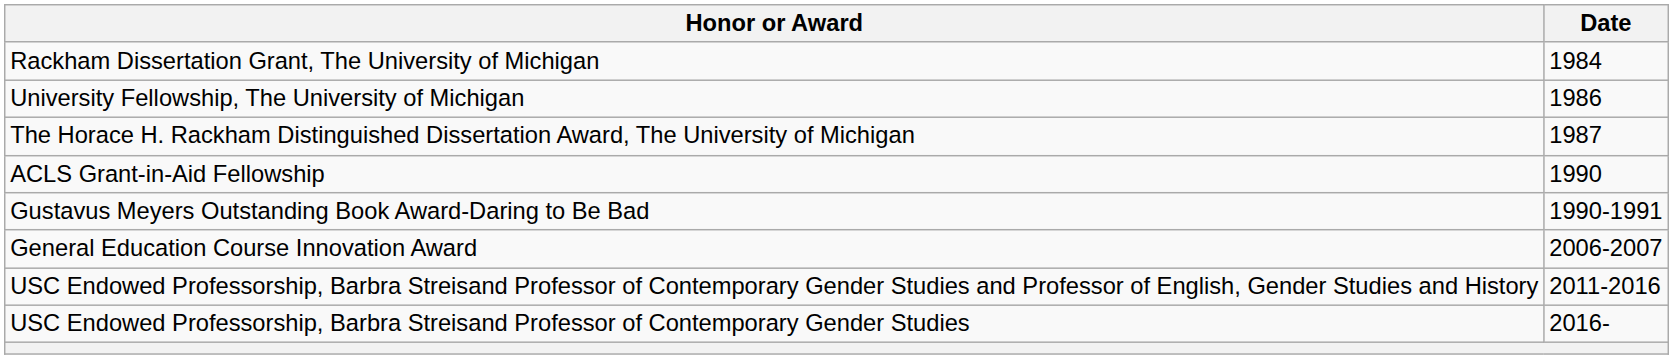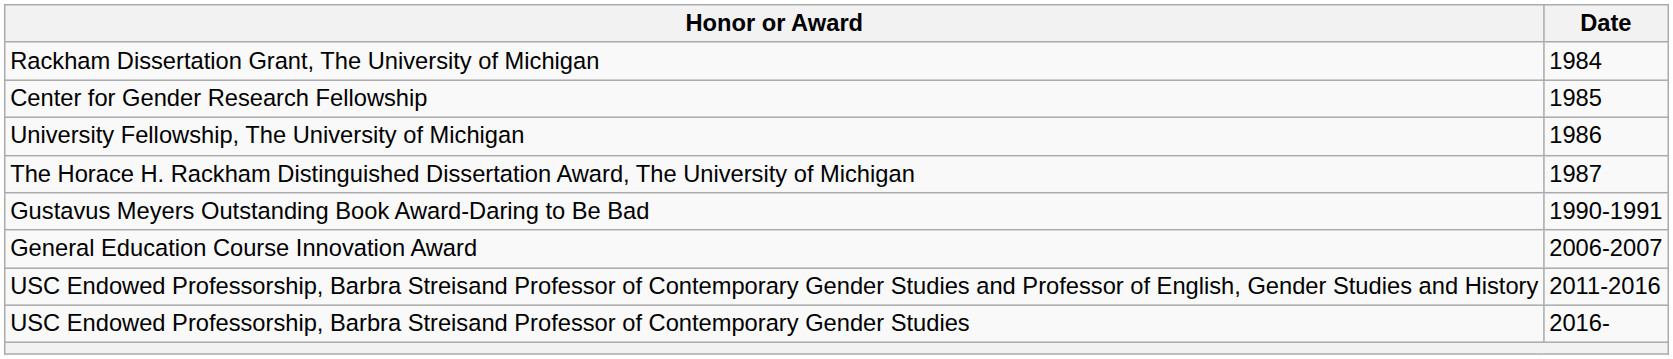+ row: Center for Gender Research Fellowship | 1985
- row: ACLS Grant-in-Aid Fellowship | 1990
